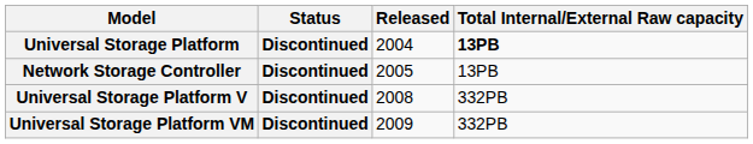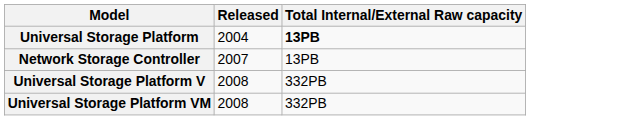- column: Status | Discontinued | Discontinued | Discontinued | Discontinued
Network Storage Controller | Released: 2005 -> 2007
Universal Storage Platform VM | Released: 2009 -> 2008
